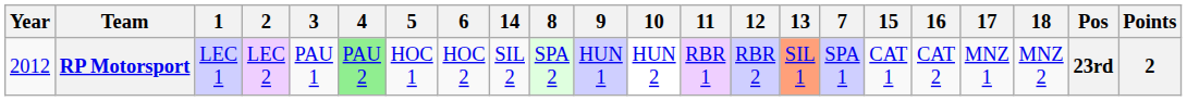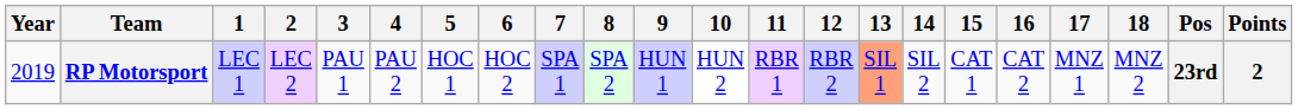columns swapped: 7 <-> 14
RP Motorsport | Year: 2012 -> 2019
RP Motorsport | 4: lightgreen background -> no background
